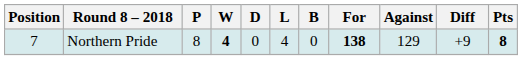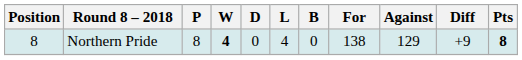Northern Pride | Position: 7 -> 8
Northern Pride | For: bold -> normal
